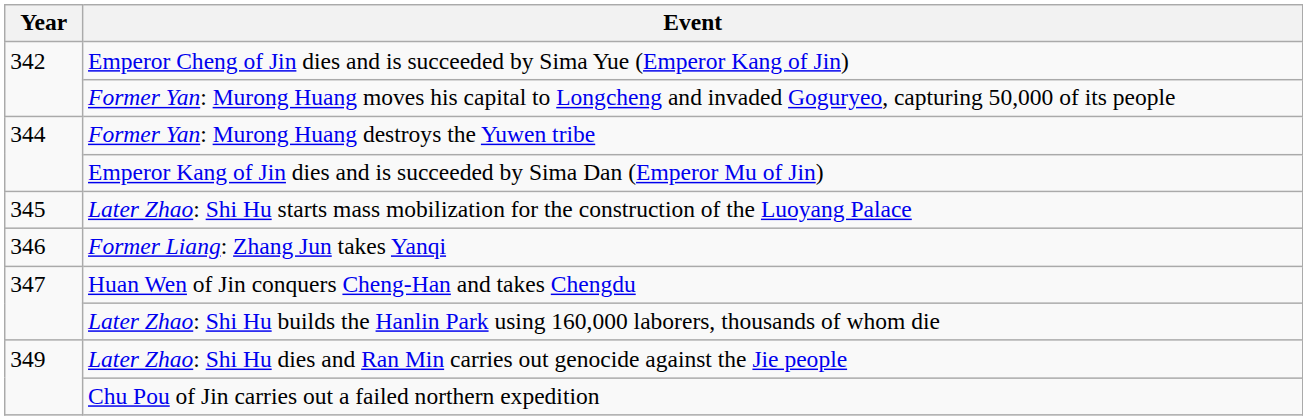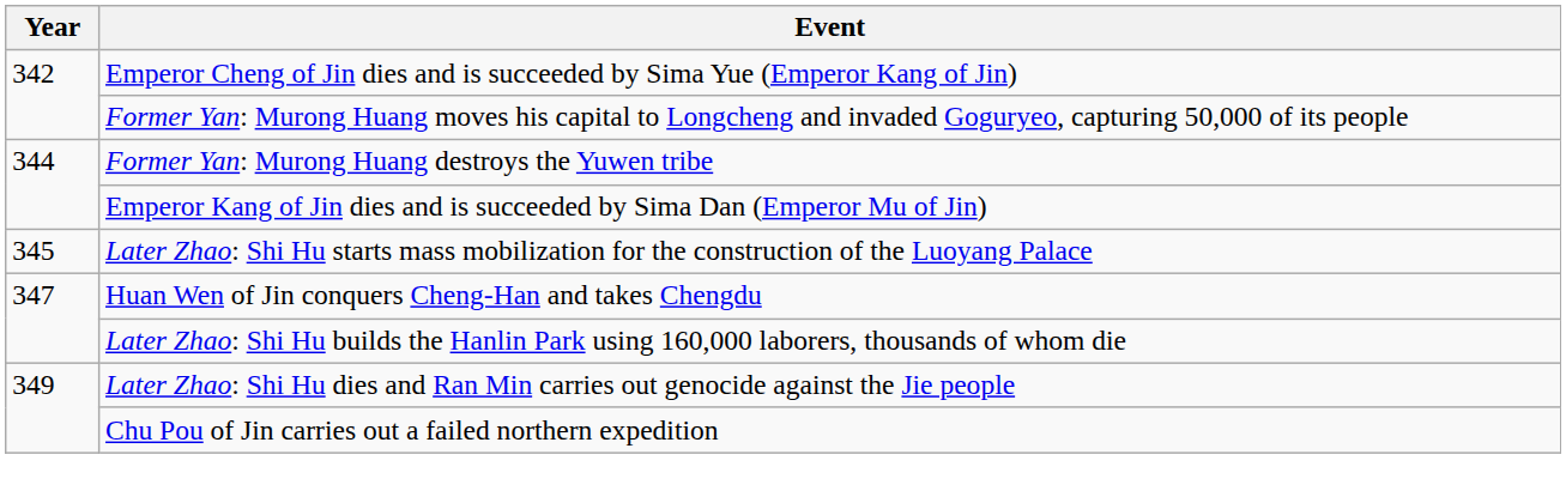- row: 346 | Former Liang: Zhang Jun takes Yanqi
